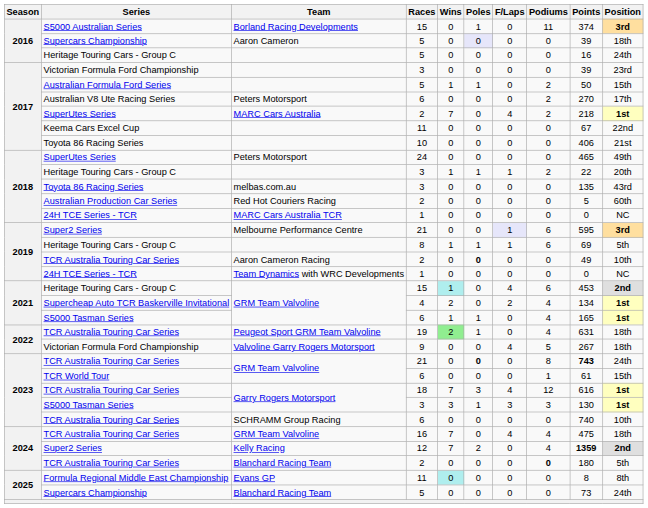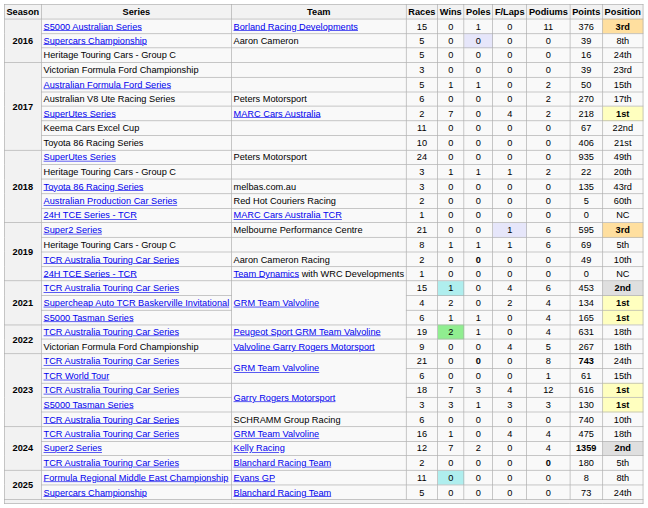Borland Racing Developments | Points: 374 -> 376
Aaron Cameron | Position: 18th -> 8th
Peters Motorsport / 24 | Points: 465 -> 935
GRM Team Valvoline / 15 | Series: Heritage Touring Cars - Group C -> TCR Australia Touring Car Series
GRM Team Valvoline / 16 | Wins: 7 -> 1
